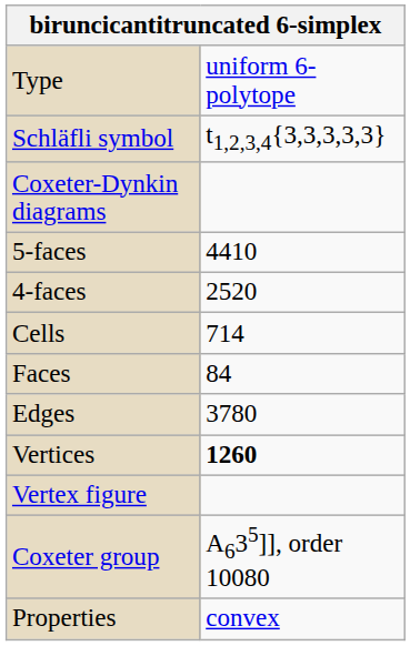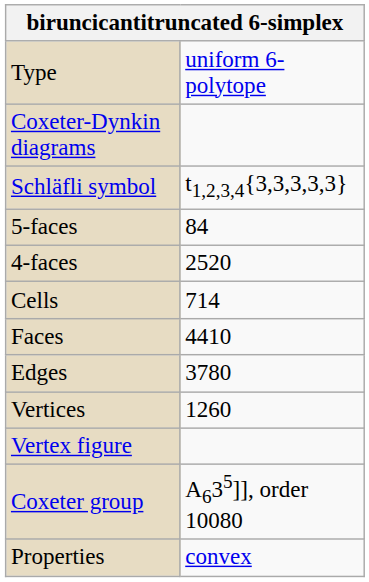rows swapped: Schläfli symbol <-> Coxeter-Dynkin diagrams
5-faces | column 2: 4410 -> 84
Faces | column 2: 84 -> 4410
Vertices | column 2: bold -> normal
